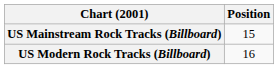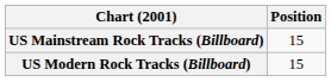US Modern Rock Tracks (Billboard) | Position: 16 -> 15
